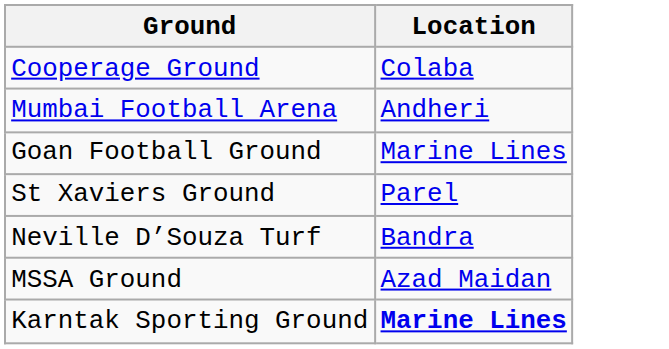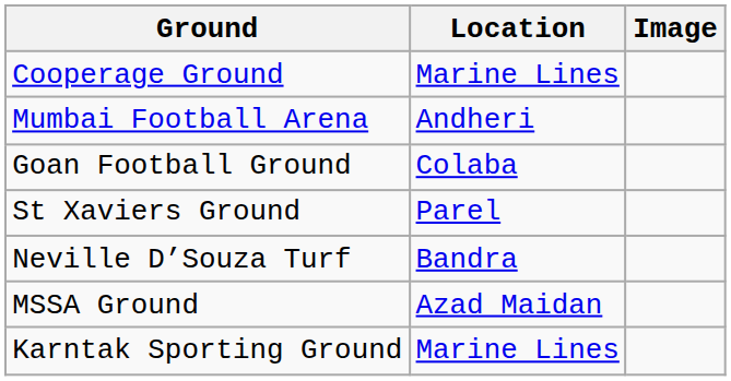+ column: Image
Cooperage Ground | Location: Colaba -> Marine Lines
Goan Football Ground | Location: Marine Lines -> Colaba
Karntak Sporting Ground | Location: bold -> normal
